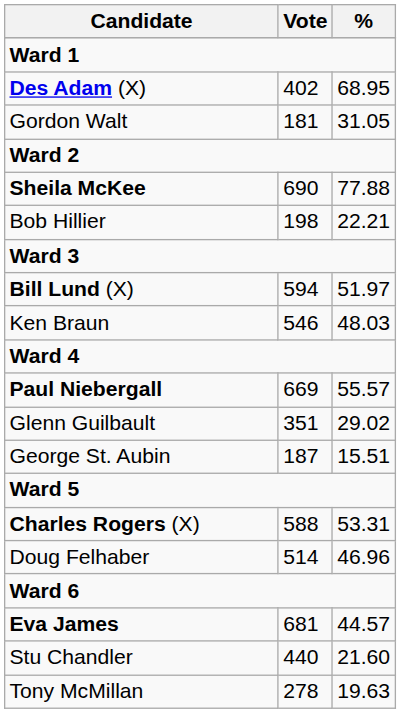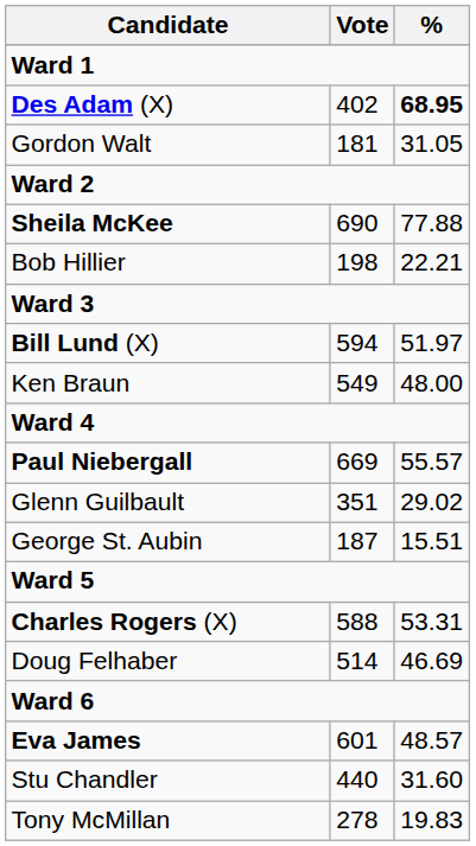Des Adam (X) | %: normal -> bold
Ken Braun | Vote: 546 -> 549
Ken Braun | %: 48.03 -> 48.00
Doug Felhaber | %: 46.96 -> 46.69
Eva James | Vote: 681 -> 601
Eva James | %: 44.57 -> 48.57
Stu Chandler | %: 21.60 -> 31.60
Tony McMillan | %: 19.63 -> 19.83
